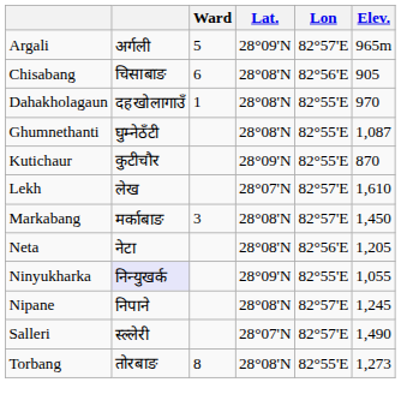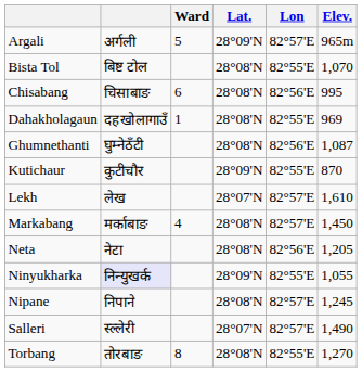+ row: Bista Tol | बिष्ट टोल | 28°08'N | 82°55'E | 1,070
Chisabang | Elev.: 905 -> 995
Dahakholagaun | Elev.: 970 -> 969
Ghumnethanti | Lon: 82°55'E -> 82°56'E
Markabang | Ward: 3 -> 4
Torbang | Elev.: 1,273 -> 1,270
